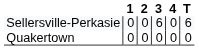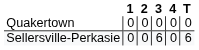rows swapped: Quakertown <-> Sellersville-Perkasie
